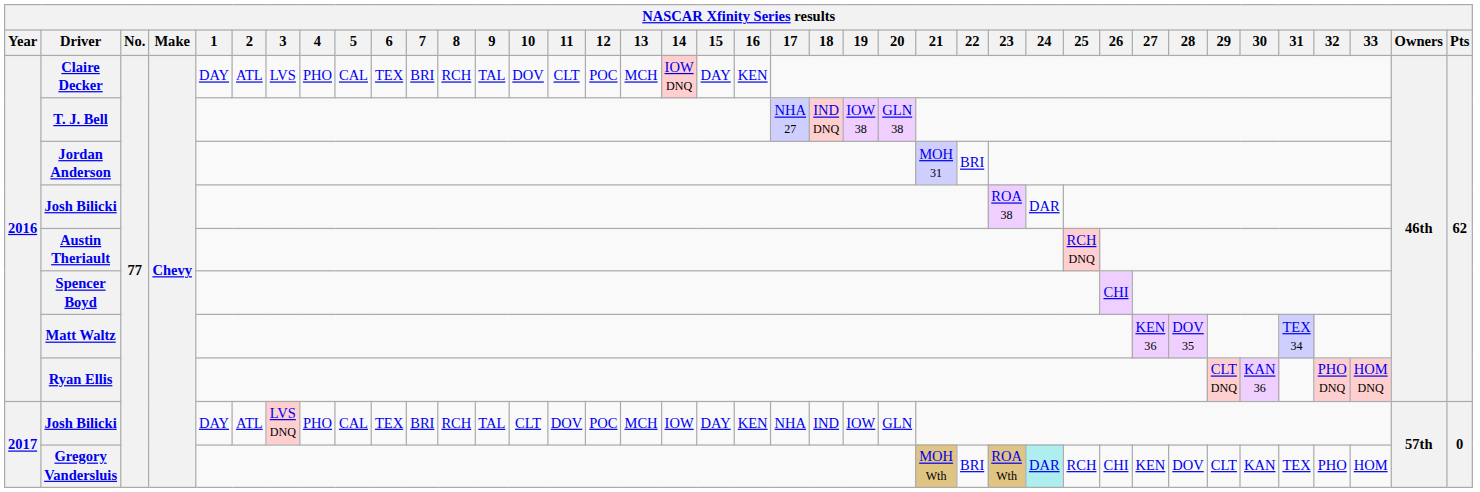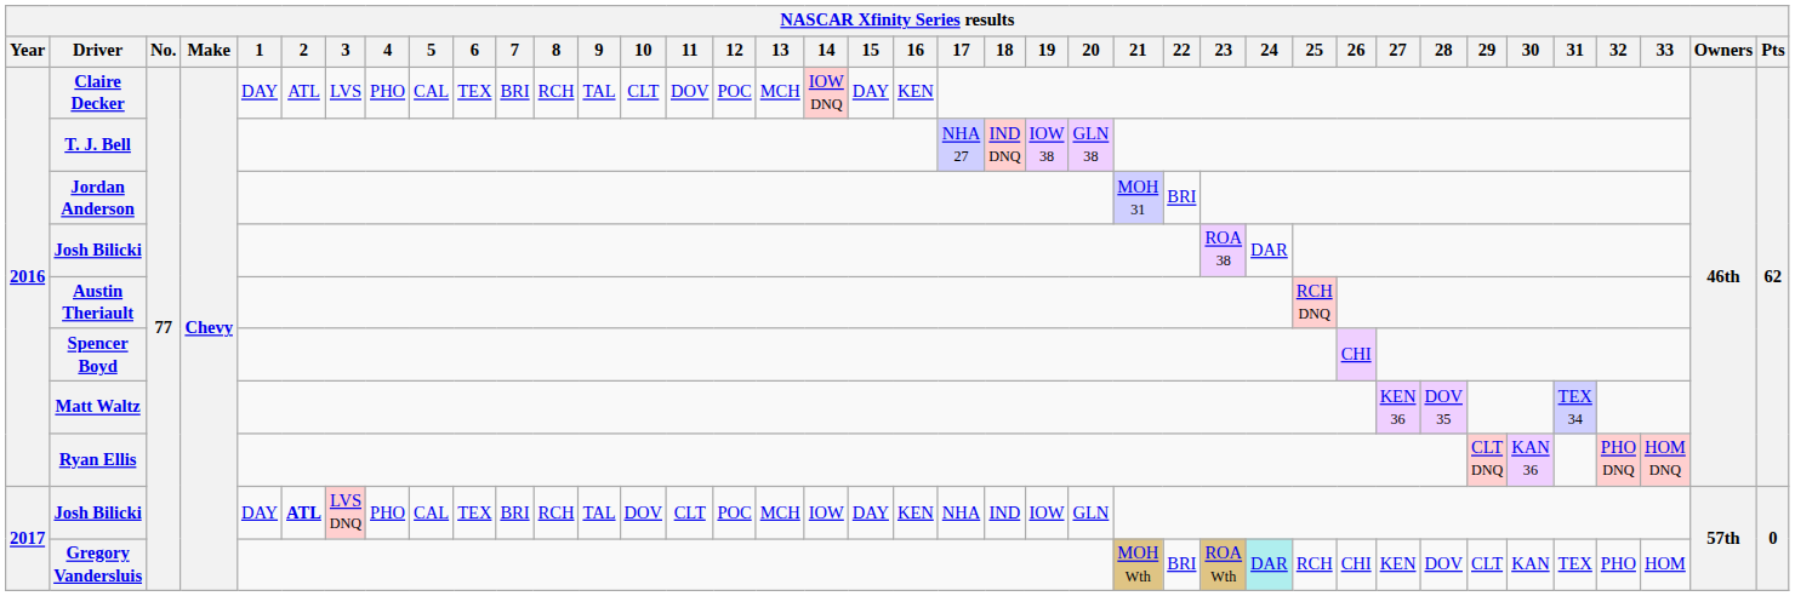Claire Decker | 10: DOV -> CLT
Claire Decker | 11: CLT -> DOV
2017 / Josh Bilicki | 2: normal -> bold
2017 / Josh Bilicki | 10: CLT -> DOV
2017 / Josh Bilicki | 11: DOV -> CLT
